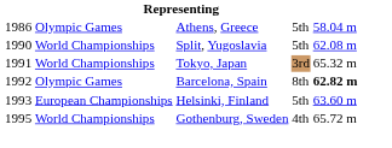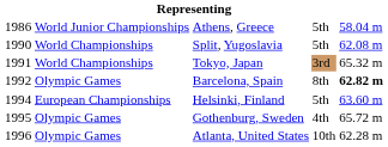Athens, Greece | column 2: Olympic Games -> World Junior Championships
Helsinki, Finland | column 1: 1993 -> 1994
Gothenburg, Sweden | column 2: World Championships -> Olympic Games
+ row: 1996 | Olympic Games | Atlanta, United States | 10th | 62.28 m
